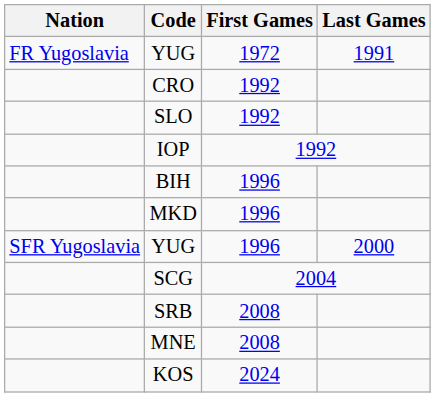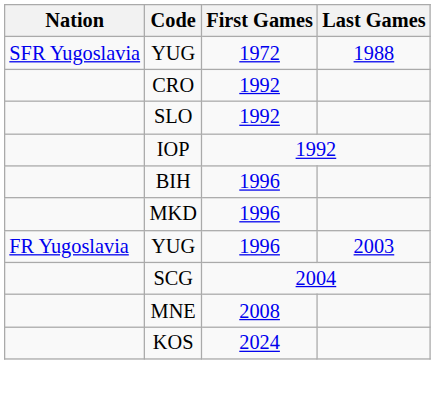YUG / 1972 | Nation: FR Yugoslavia -> SFR Yugoslavia
YUG / 1972 | Last Games: 1991 -> 1988
YUG / 1996 | Nation: SFR Yugoslavia -> FR Yugoslavia
YUG / 1996 | Last Games: 2000 -> 2003
- row: SRB | 2008
